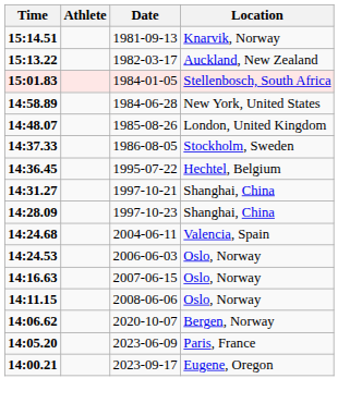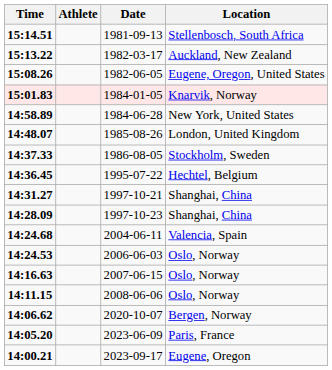15:14.51 | Location: Knarvik, Norway -> Stellenbosch, South Africa
+ row: 15:08.26 | 1982-06-05 | Eugene, Oregon, United States
15:01.83 | Location: Stellenbosch, South Africa -> Knarvik, Norway
